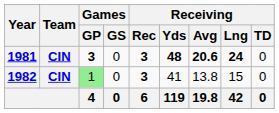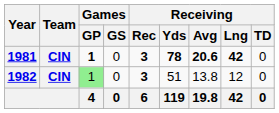1981 | Games / GP: 3 -> 1
1981 | Receiving / Yds: 48 -> 78
1981 | Receiving / Lng: 24 -> 42
1982 | Receiving / Yds: 41 -> 51
1982 | Receiving / Lng: 15 -> 12
